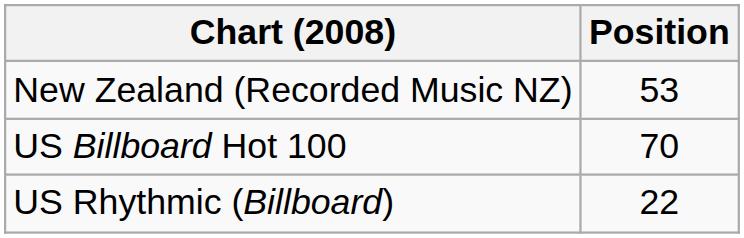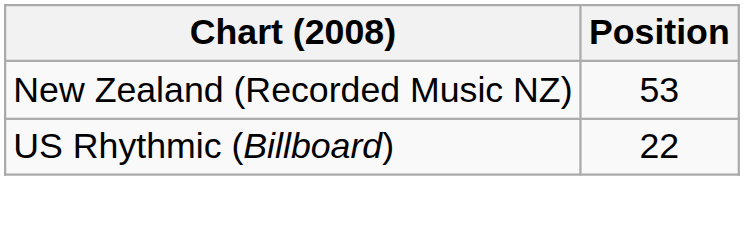- row: US Billboard Hot 100 | 70
